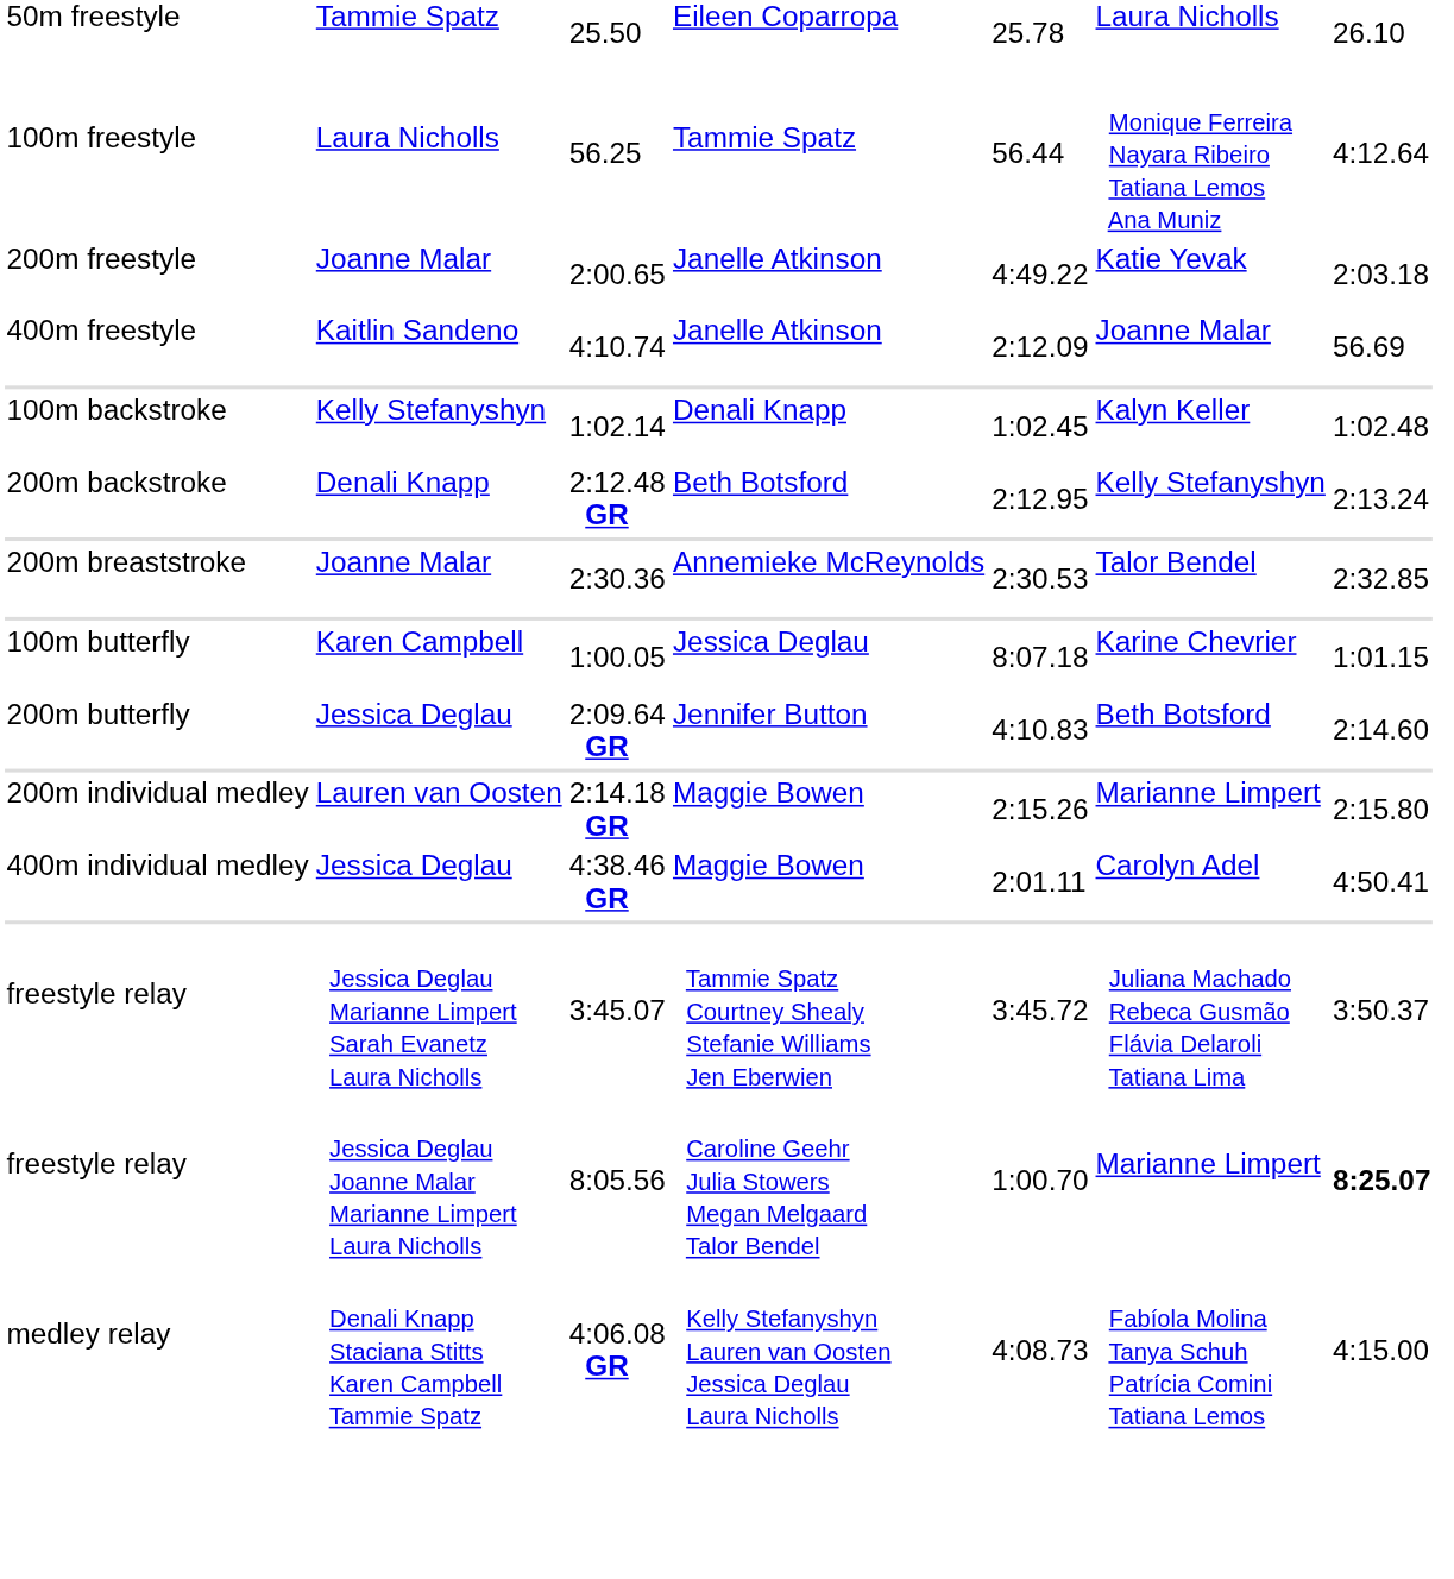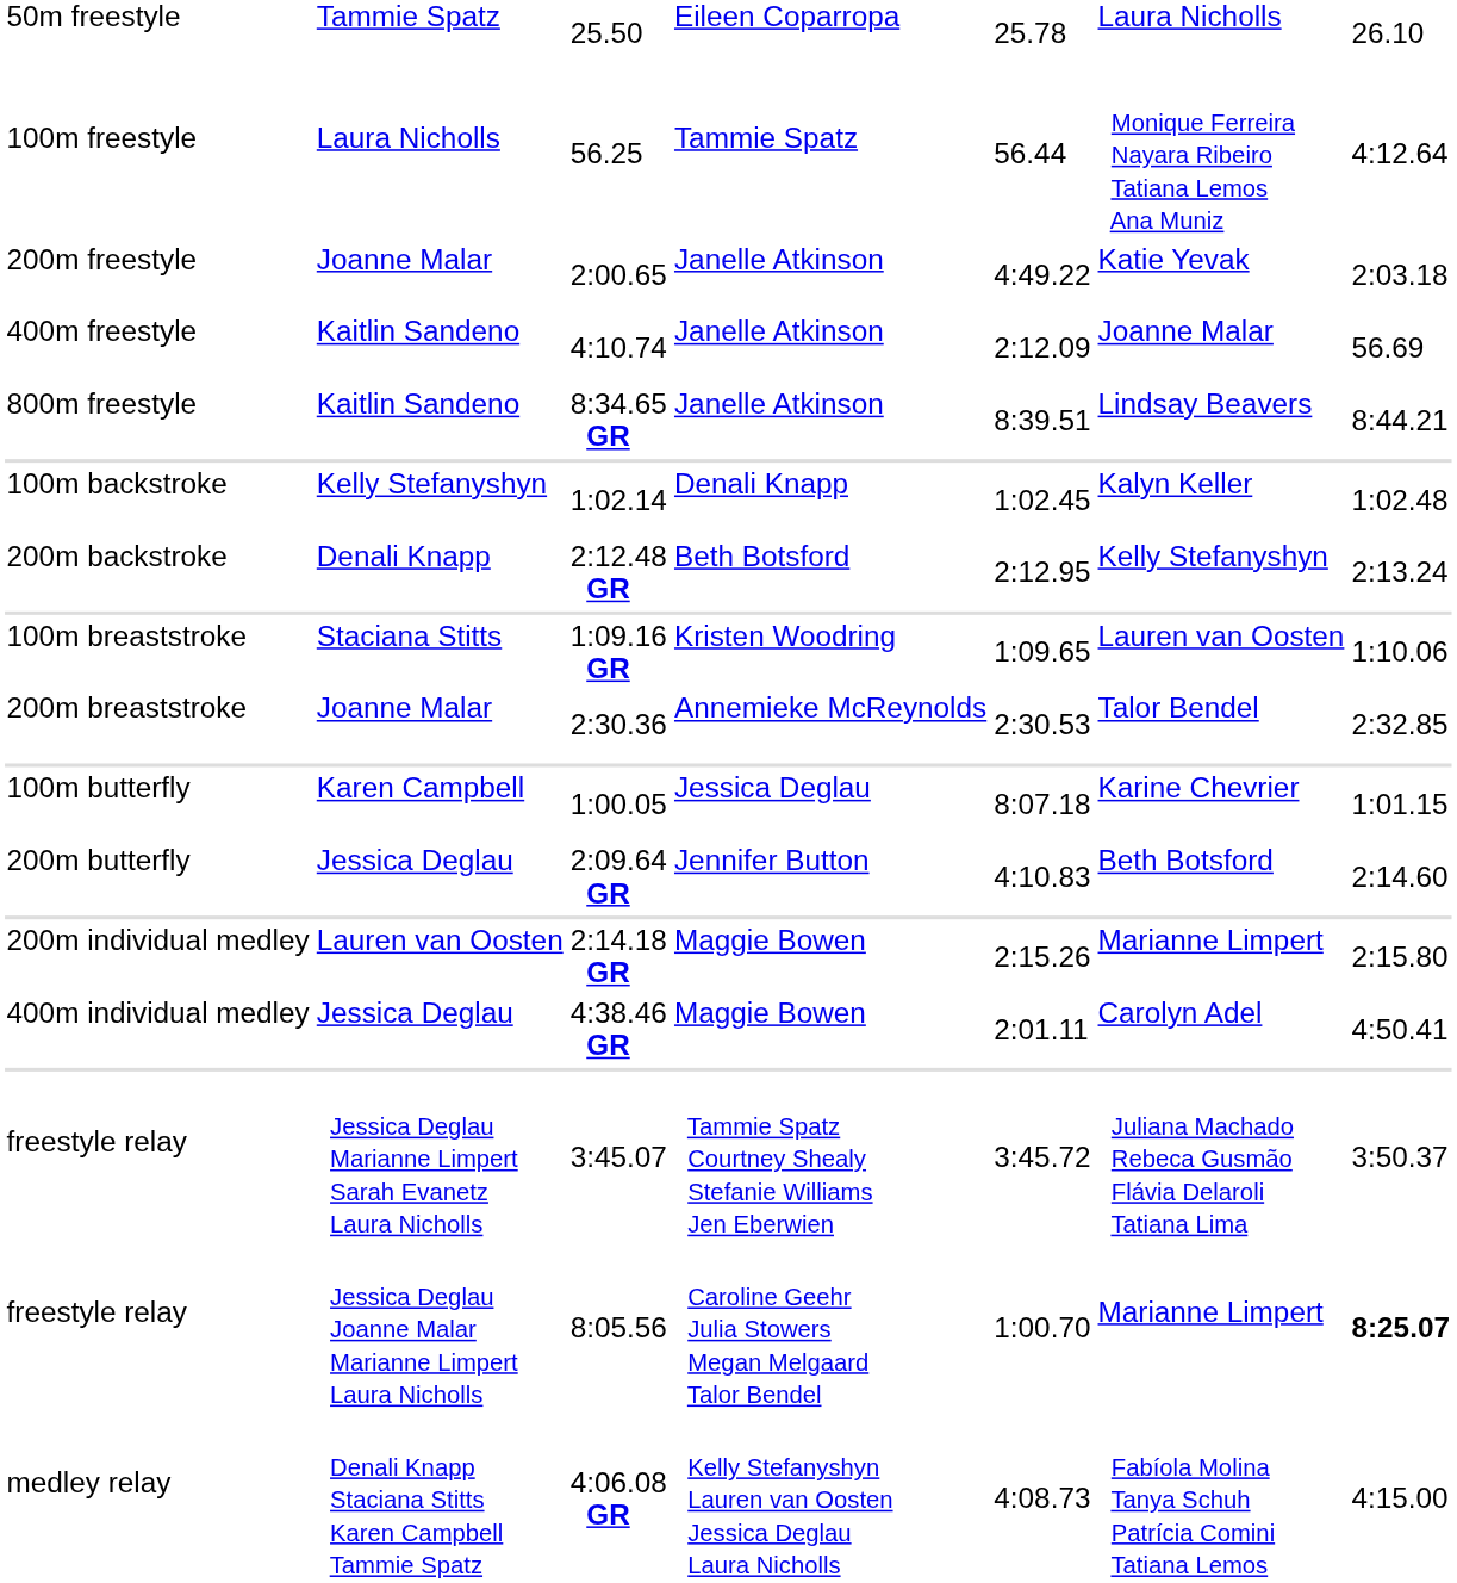+ row: 800m freestyle | Kaitlin Sandeno | 8:34.65 GR | Janelle Atkinson | 8:39.51 | Lindsay Beavers | 8:44.21
+ row: 100m breaststroke | Staciana Stitts | 1:09.16 GR | Kristen Woodring | 1:09.65 | Lauren van Oosten | 1:10.06
